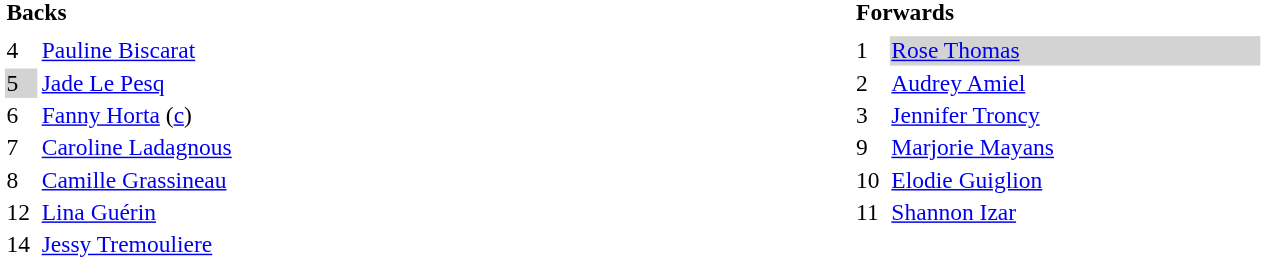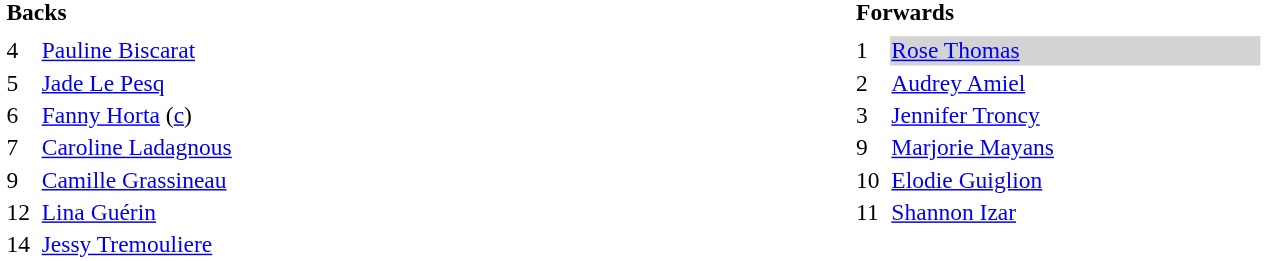Jade Le Pesq | column 1: lightgrey background -> no background
Camille Grassineau | column 1: 8 -> 9
